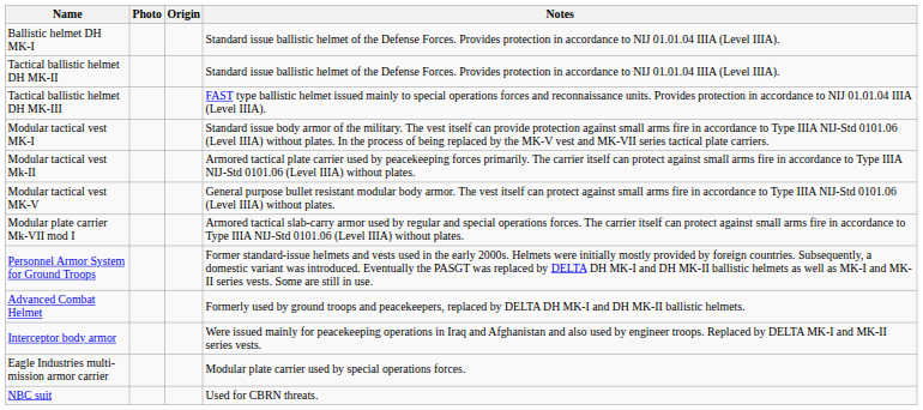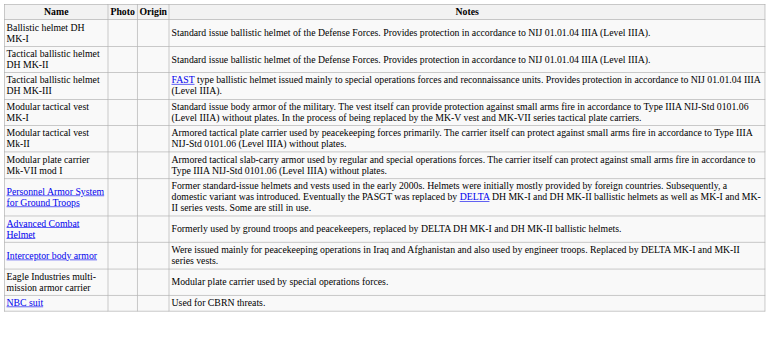- row: Modular tactical vest MK-V | General purpose bullet resistant modular body armor. The vest itself can protect against small arms fire in accordance to Type IIIA NIJ-Std 0101.06 (Level IIIA) without plates.
